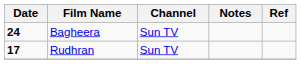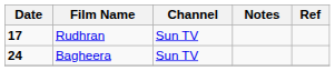rows swapped: Rudhran <-> Bagheera
